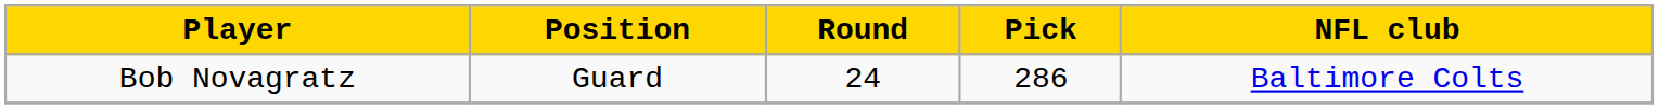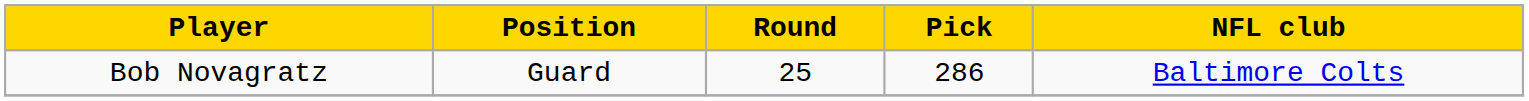Bob Novagratz | Round: 24 -> 25
